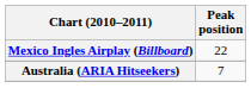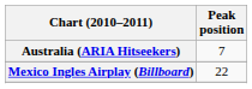rows swapped: Australia (ARIA Hitseekers) <-> Mexico Ingles Airplay (Billboard)
